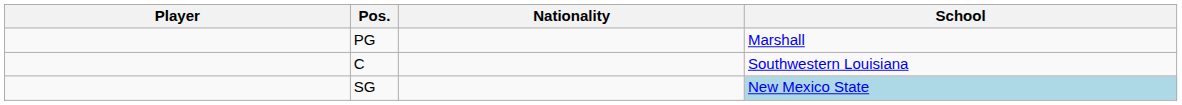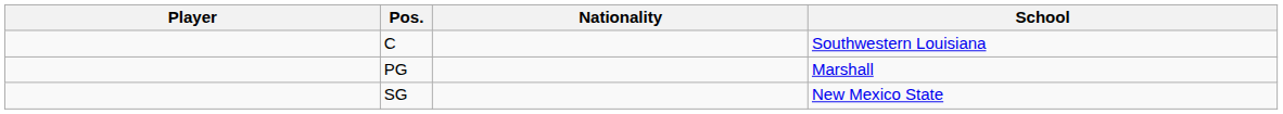rows swapped: C <-> PG
SG | School: lightblue background -> no background
